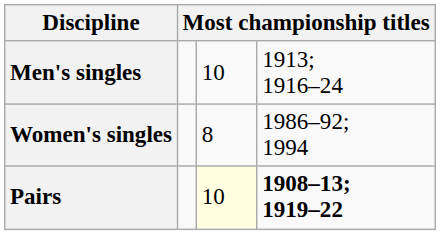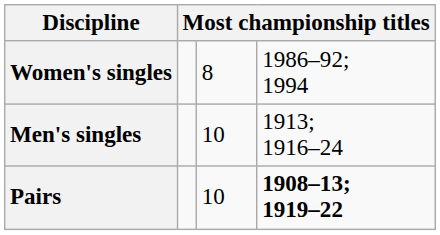rows swapped: Men's singles <-> Women's singles
Pairs | column 3: lightyellow background -> no background
